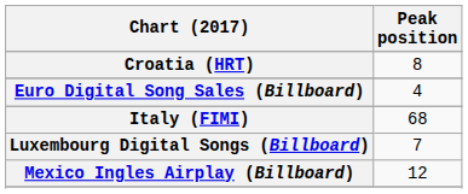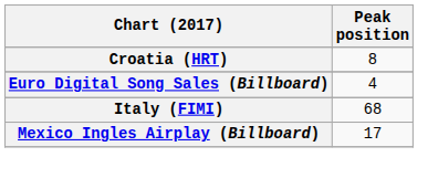- row: Luxembourg Digital Songs (Billboard) | 7
Mexico Ingles Airplay (Billboard) | Peak position: 12 -> 17
